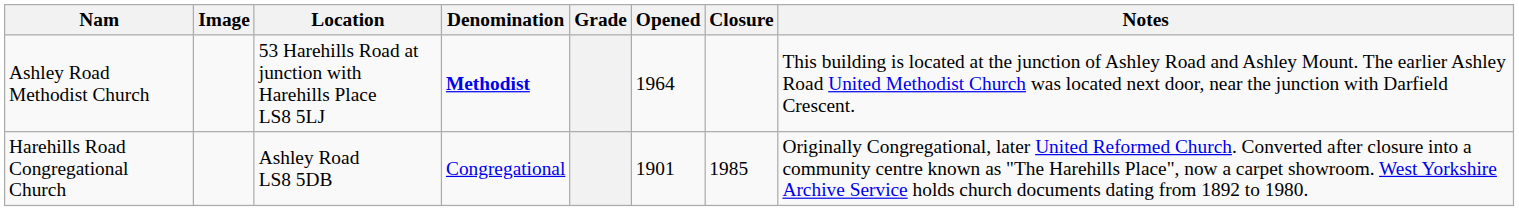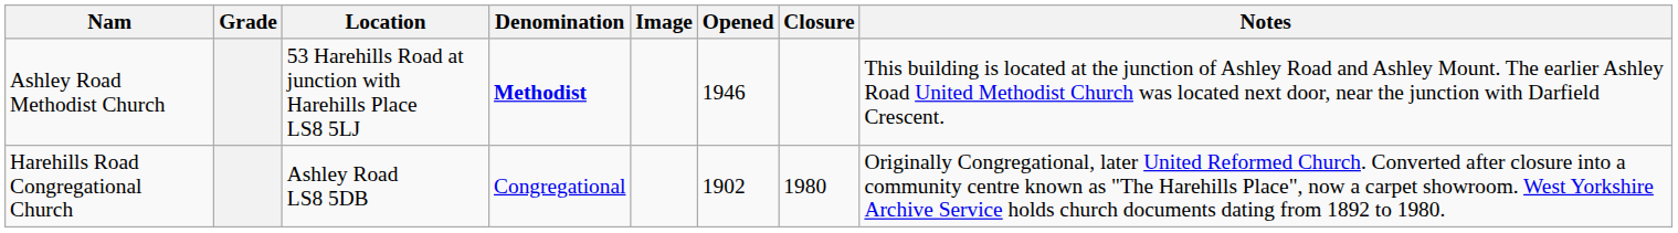columns swapped: Image <-> Grade
Ashley Road Methodist Church | Opened: 1964 -> 1946
Harehills Road Congregational Church | Opened: 1901 -> 1902
Harehills Road Congregational Church | Closure: 1985 -> 1980
